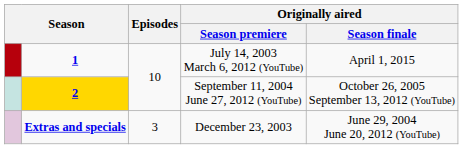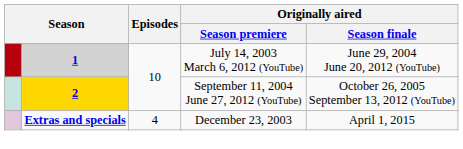July 14, 2003 March 6, 2012 (YouTube) | column 2: no background -> lightgrey background
July 14, 2003 March 6, 2012 (YouTube) | Originally aired / Season finale: April 1, 2015 -> June 29, 2004 June 20, 2012 (YouTube)
December 23, 2003 | Episodes: 3 -> 4
December 23, 2003 | Originally aired / Season finale: June 29, 2004 June 20, 2012 (YouTube) -> April 1, 2015
